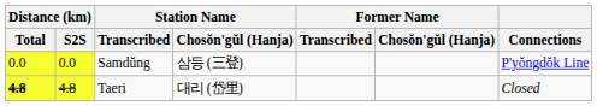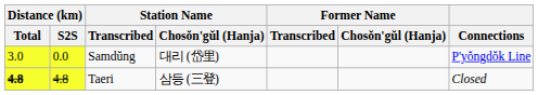Samdŭng | Distance (km) / Total: 0.0 -> 3.0
Samdŭng | Station Name / Chosŏn'gŭl (Hanja): 삼등 (三登) -> 대리 (岱里)
Taeri | Station Name / Chosŏn'gŭl (Hanja): 대리 (岱里) -> 삼등 (三登)
